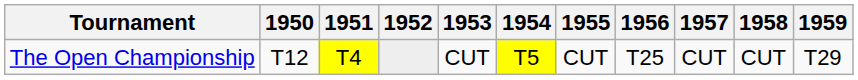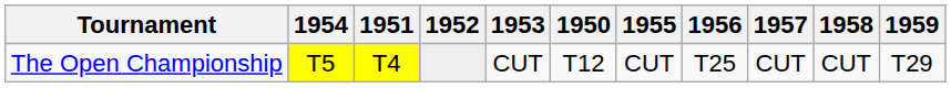columns swapped: 1950 <-> 1954
